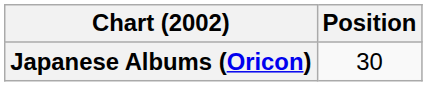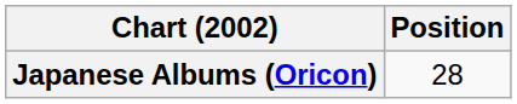Japanese Albums (Oricon) | Position: 30 -> 28
